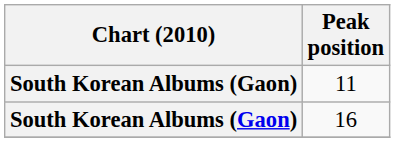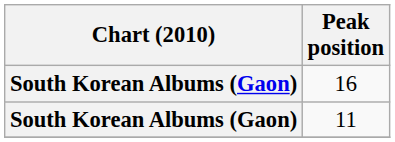rows swapped: 16 <-> 11
